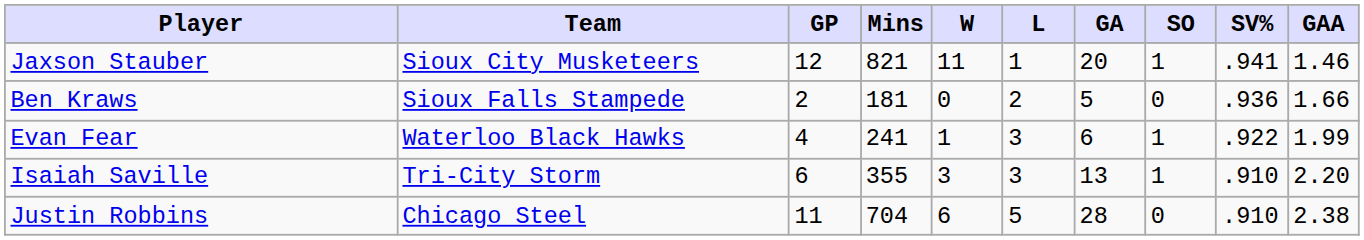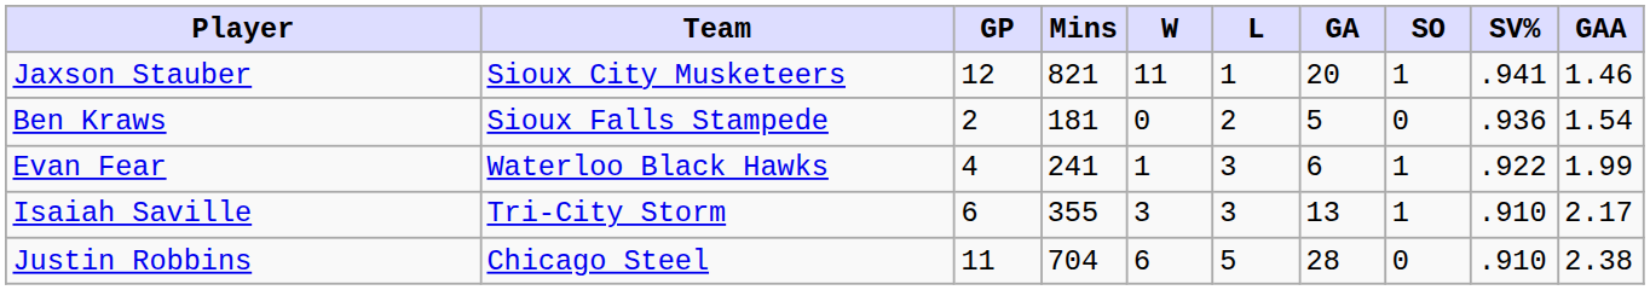Ben Kraws | GAA: 1.66 -> 1.54
Isaiah Saville | GAA: 2.20 -> 2.17
